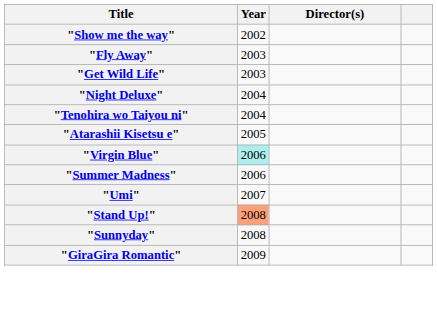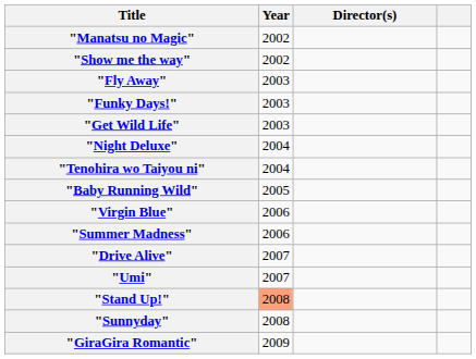+ row: "Manatsu no Magic" | 2002
+ row: "Funky Days!" | 2003
- row: "Atarashii Kisetsu e" | 2005
+ row: "Baby Running Wild" | 2005
"Virgin Blue" | Year: paleturquoise background -> no background
+ row: "Drive Alive" | 2007
